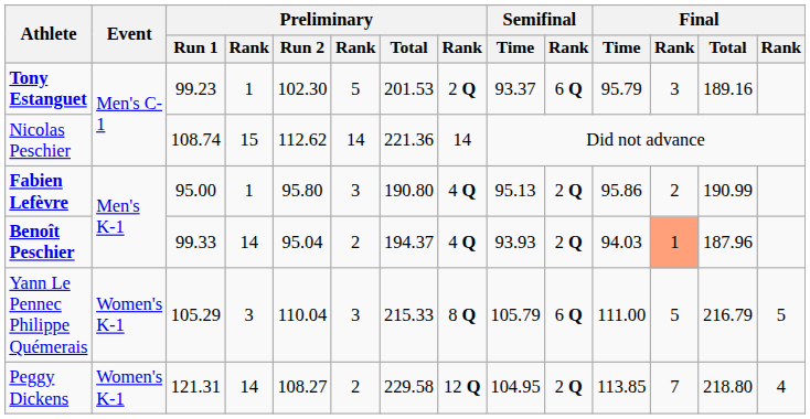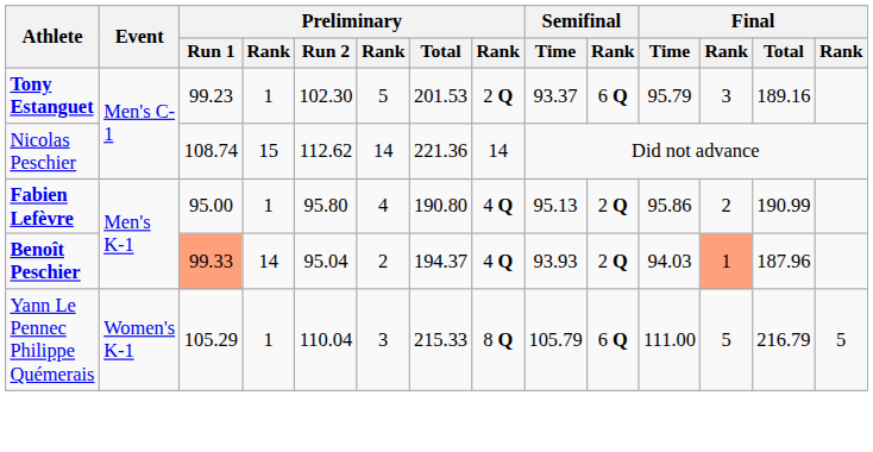Fabien Lefèvre | column 6: 3 -> 4
Benoît Peschier | Preliminary / Run 1: no background -> lightsalmon background
Yann Le Pennec Philippe Quémerais | column 4: 3 -> 1
- row: Peggy Dickens | Women's K-1 | 121.31 | 14 | 108.27 | 2 | 229.58 | 12 Q | 104.95 | 2 Q | 113.85 | 7 | 218.80 | 4
